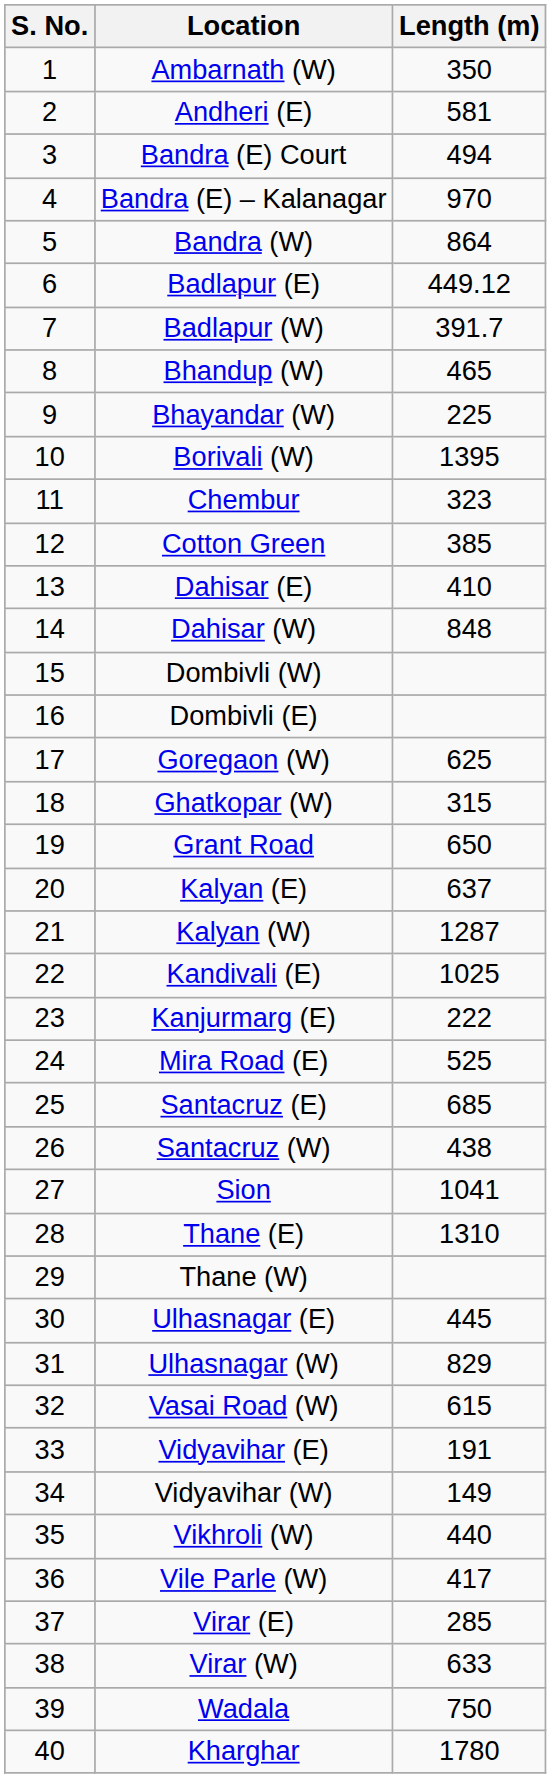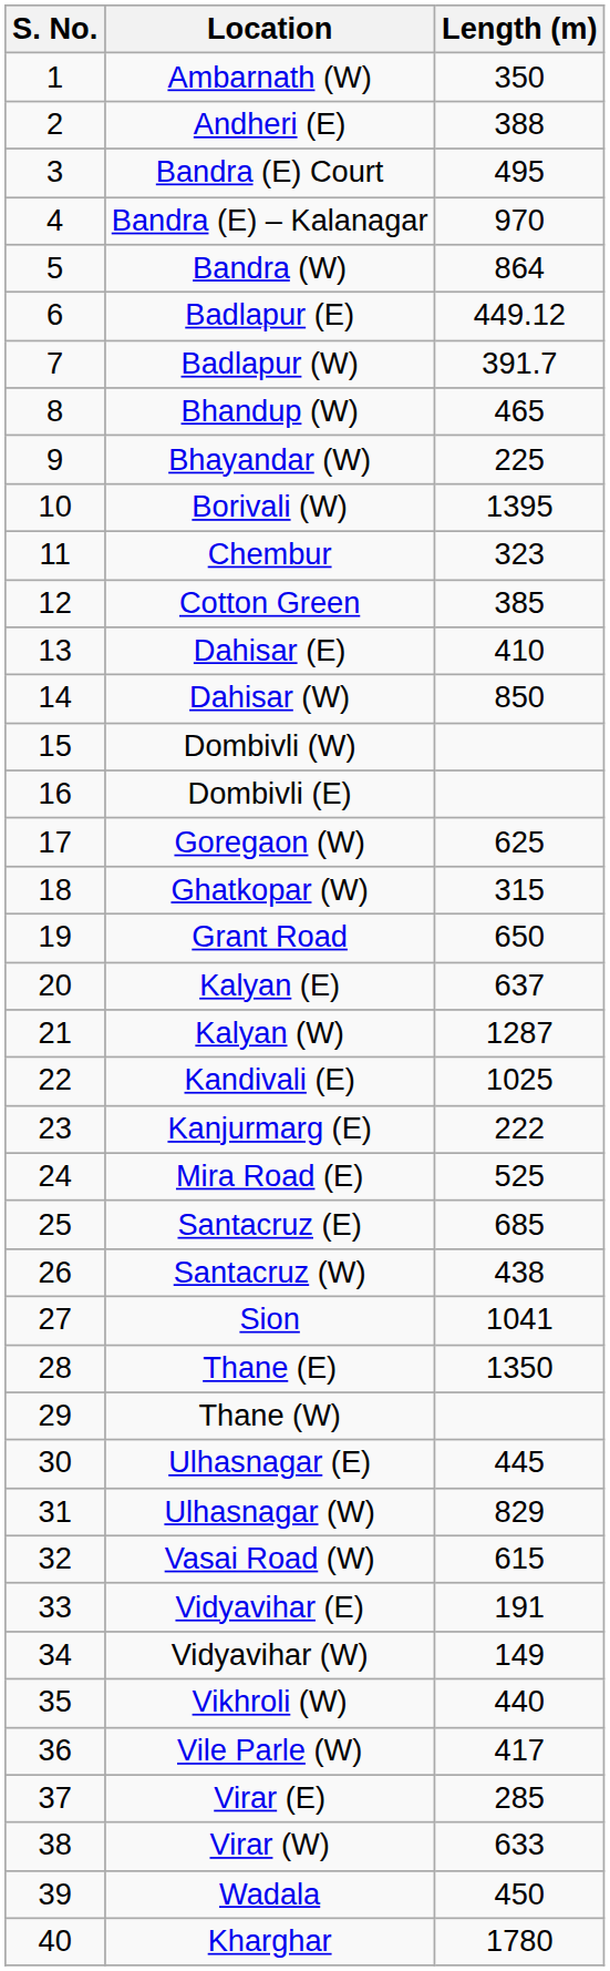Andheri (E) | Length (m): 581 -> 388
Bandra (E) Court | Length (m): 494 -> 495
Dahisar (W) | Length (m): 848 -> 850
Thane (E) | Length (m): 1310 -> 1350
Wadala | Length (m): 750 -> 450
